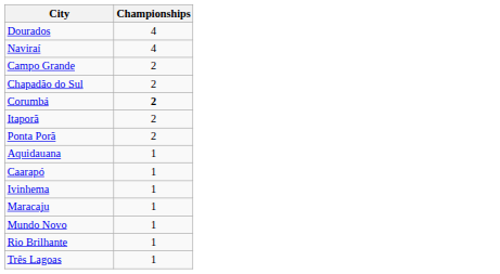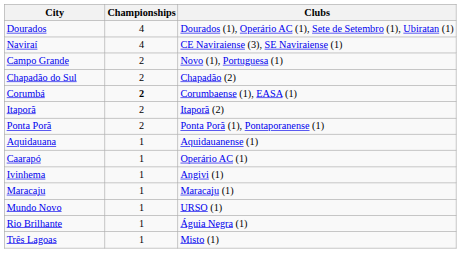+ column: Clubs | Dourados (1), Operário AC (1), Sete de Setembro (1), Ubiratan (1) | CE Naviraiense (3), SE Naviraiense (1) | Novo (1), Portuguesa (1) | Chapadão (2) | Corumbaense (1), EASA (1) | Itaporã (2) | Ponta Porã (1), Pontaporanense (1) | Aquidauanense (1) | Operário AC (1) | Angivi (1) | Maracaju (1) | URSO (1) | Águia Negra (1) | Misto (1)
